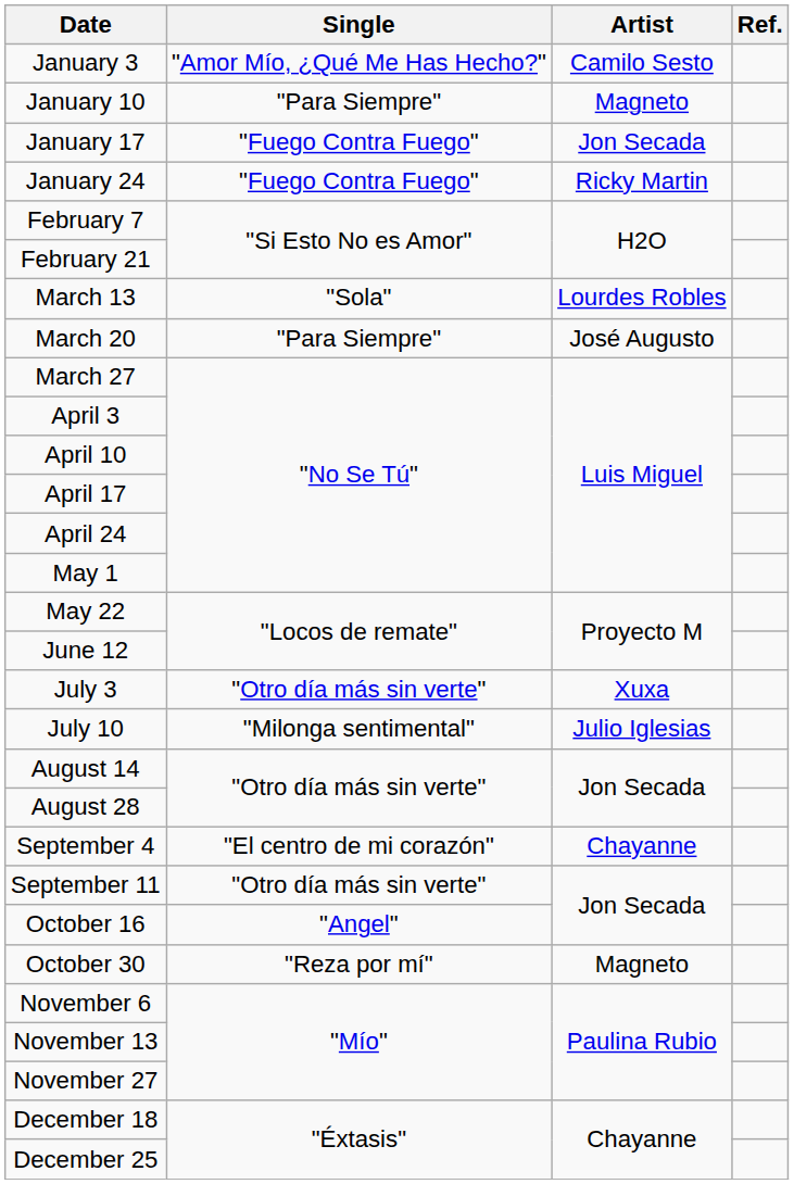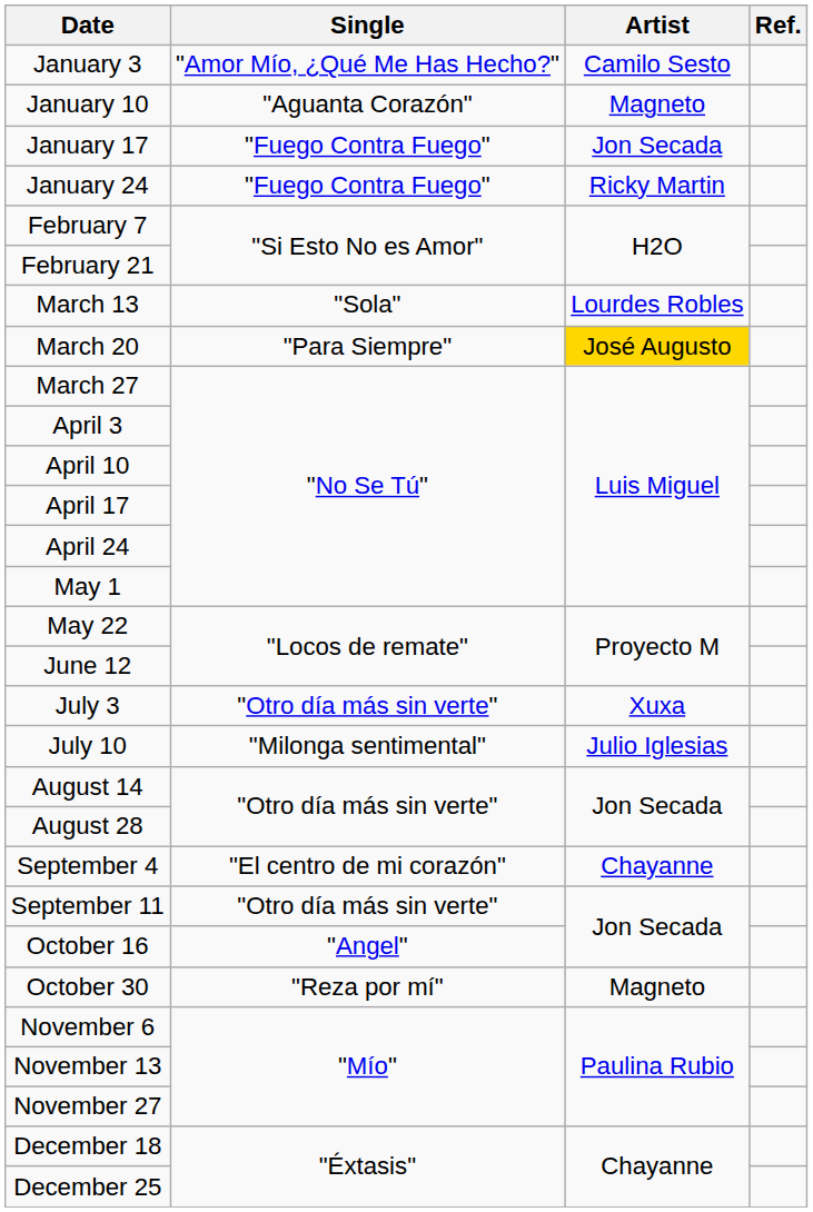January 10 | Single: "Para Siempre" -> "Aguanta Corazón"
March 20 | Artist: no background -> gold background
